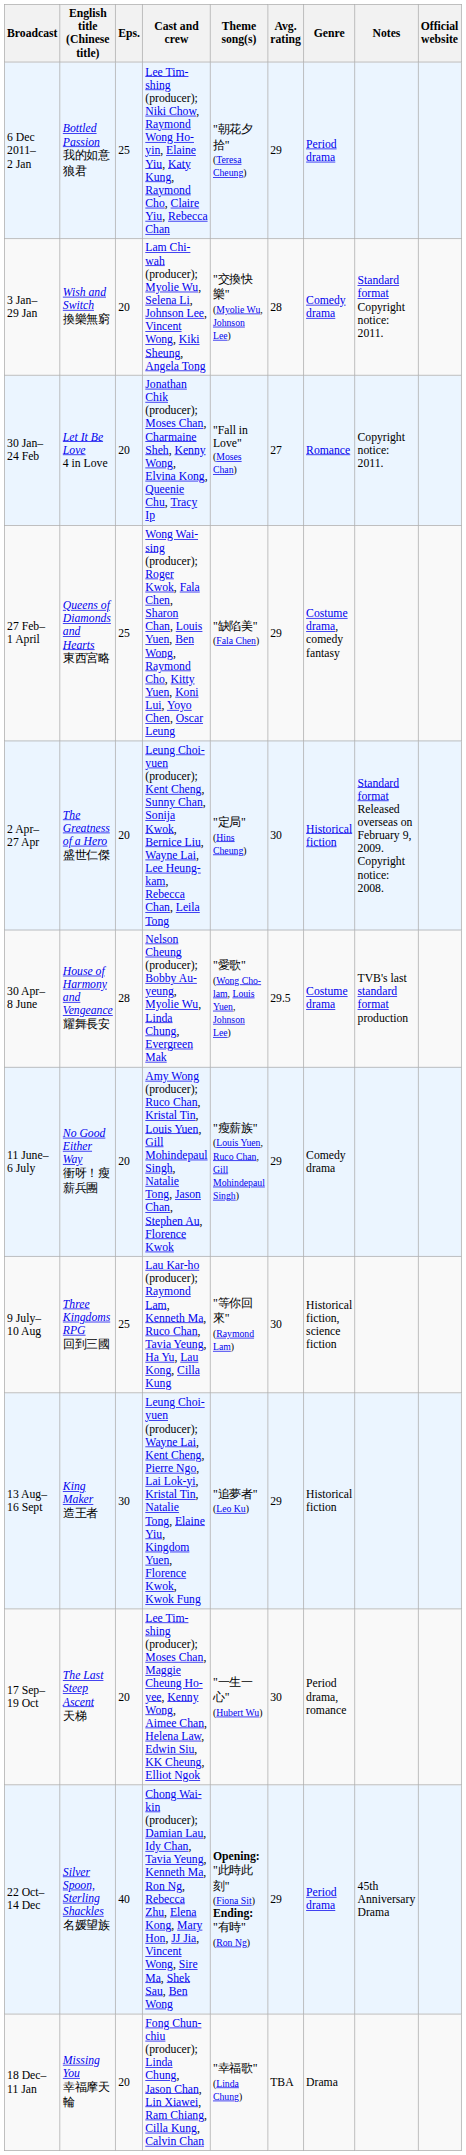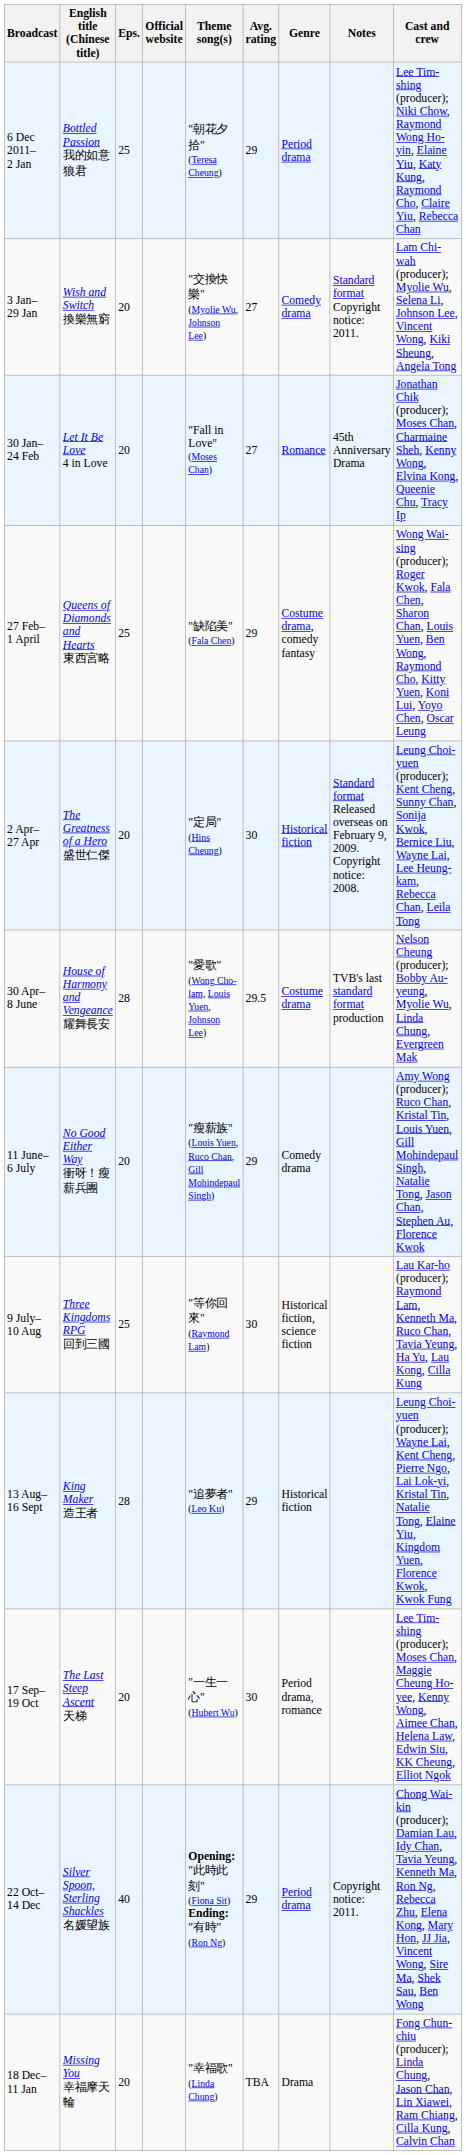columns swapped: Cast and crew <-> Official website
3 Jan– 29 Jan | Avg. rating: 28 -> 27
30 Jan– 24 Feb | Notes: Copyright notice: 2011. -> 45th Anniversary Drama
13 Aug– 16 Sept | Eps.: 30 -> 28
22 Oct– 14 Dec | Notes: 45th Anniversary Drama -> Copyright notice: 2011.
